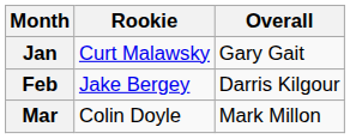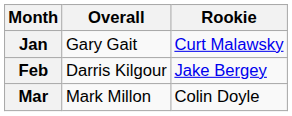columns swapped: Overall <-> Rookie
